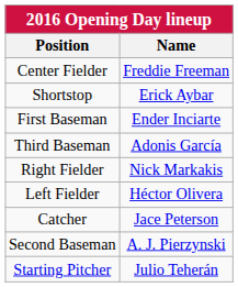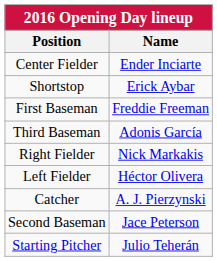Center Fielder | Name: Freddie Freeman -> Ender Inciarte
First Baseman | Name: Ender Inciarte -> Freddie Freeman
Catcher | Name: Jace Peterson -> A. J. Pierzynski
Second Baseman | Name: A. J. Pierzynski -> Jace Peterson
